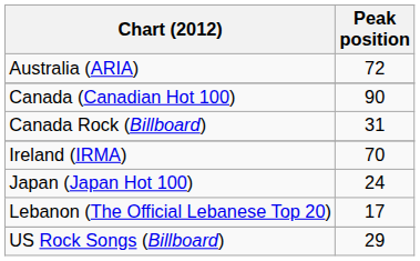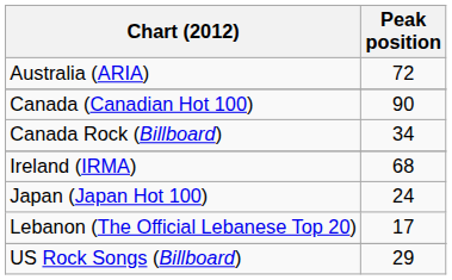Canada Rock (Billboard) | Peak position: 31 -> 34
Ireland (IRMA) | Peak position: 70 -> 68
